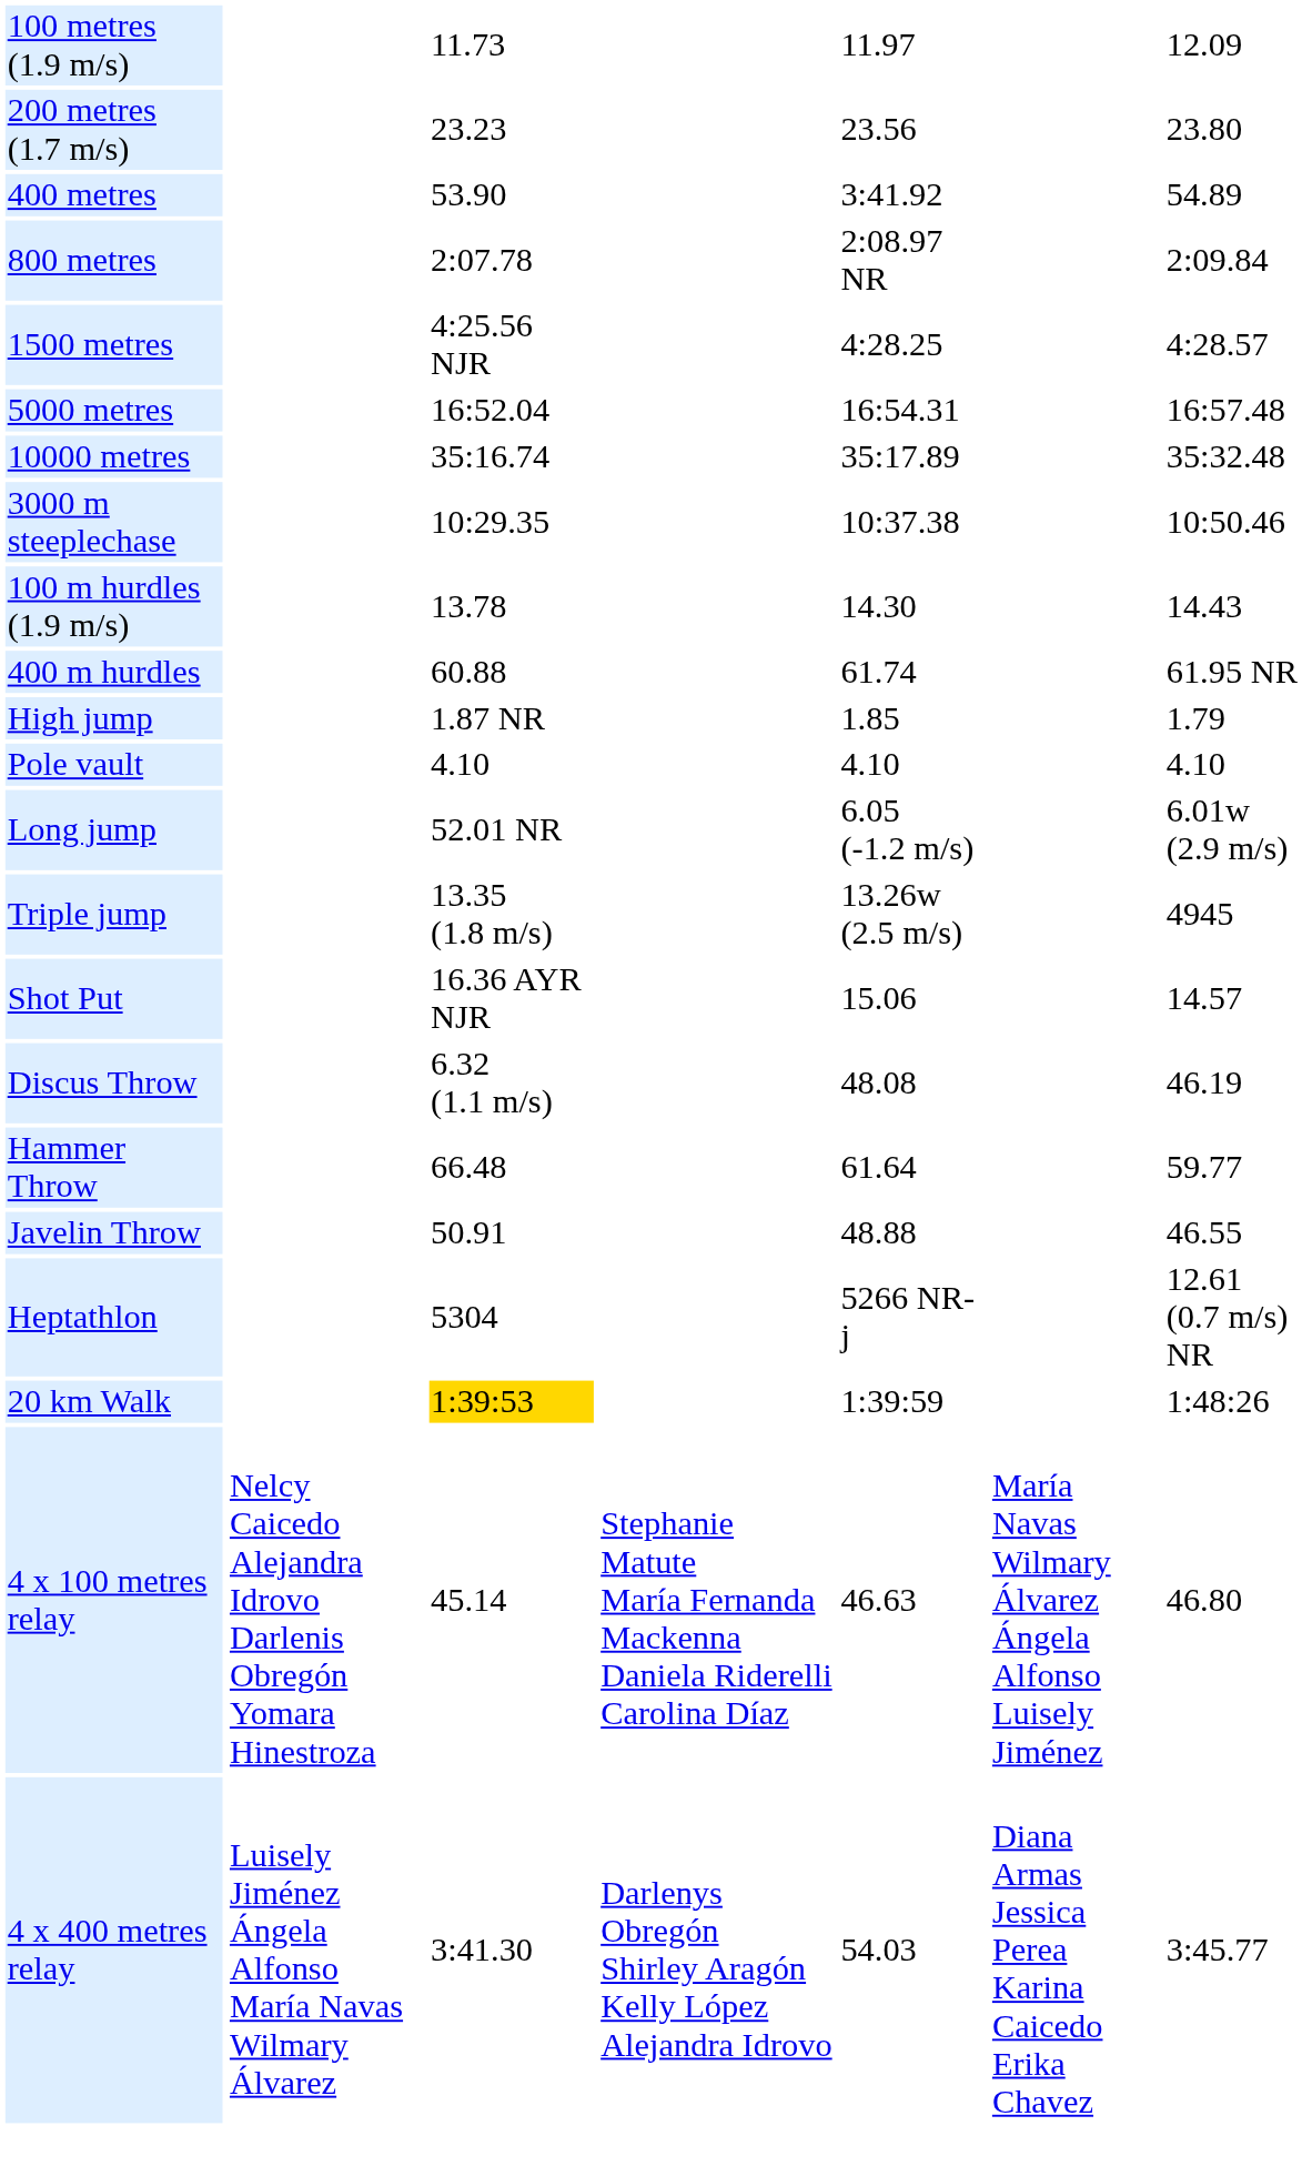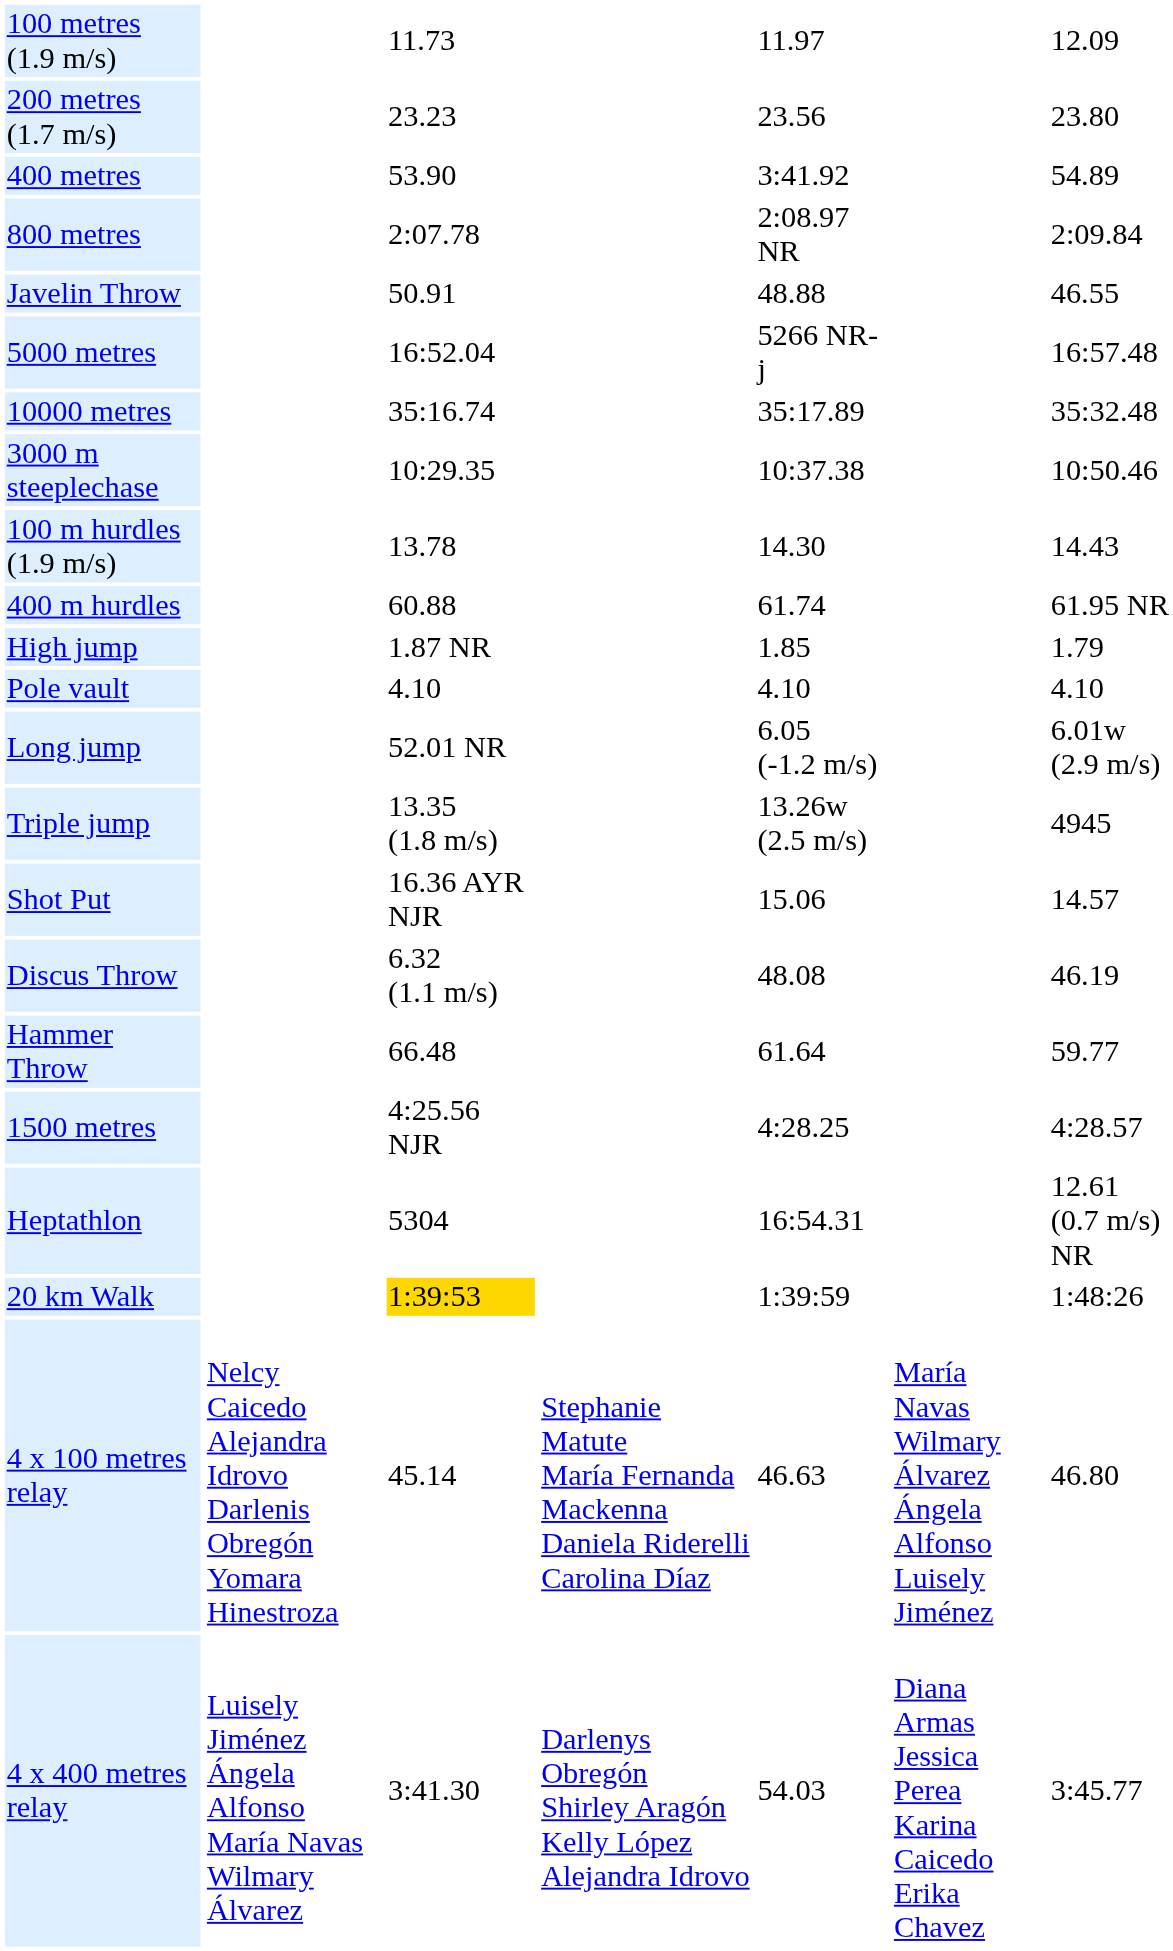rows swapped: 1500 metres <-> Javelin Throw
5000 metres | column 5: 16:54.31 -> 5266 NR-j
Heptathlon | column 5: 5266 NR-j -> 16:54.31
